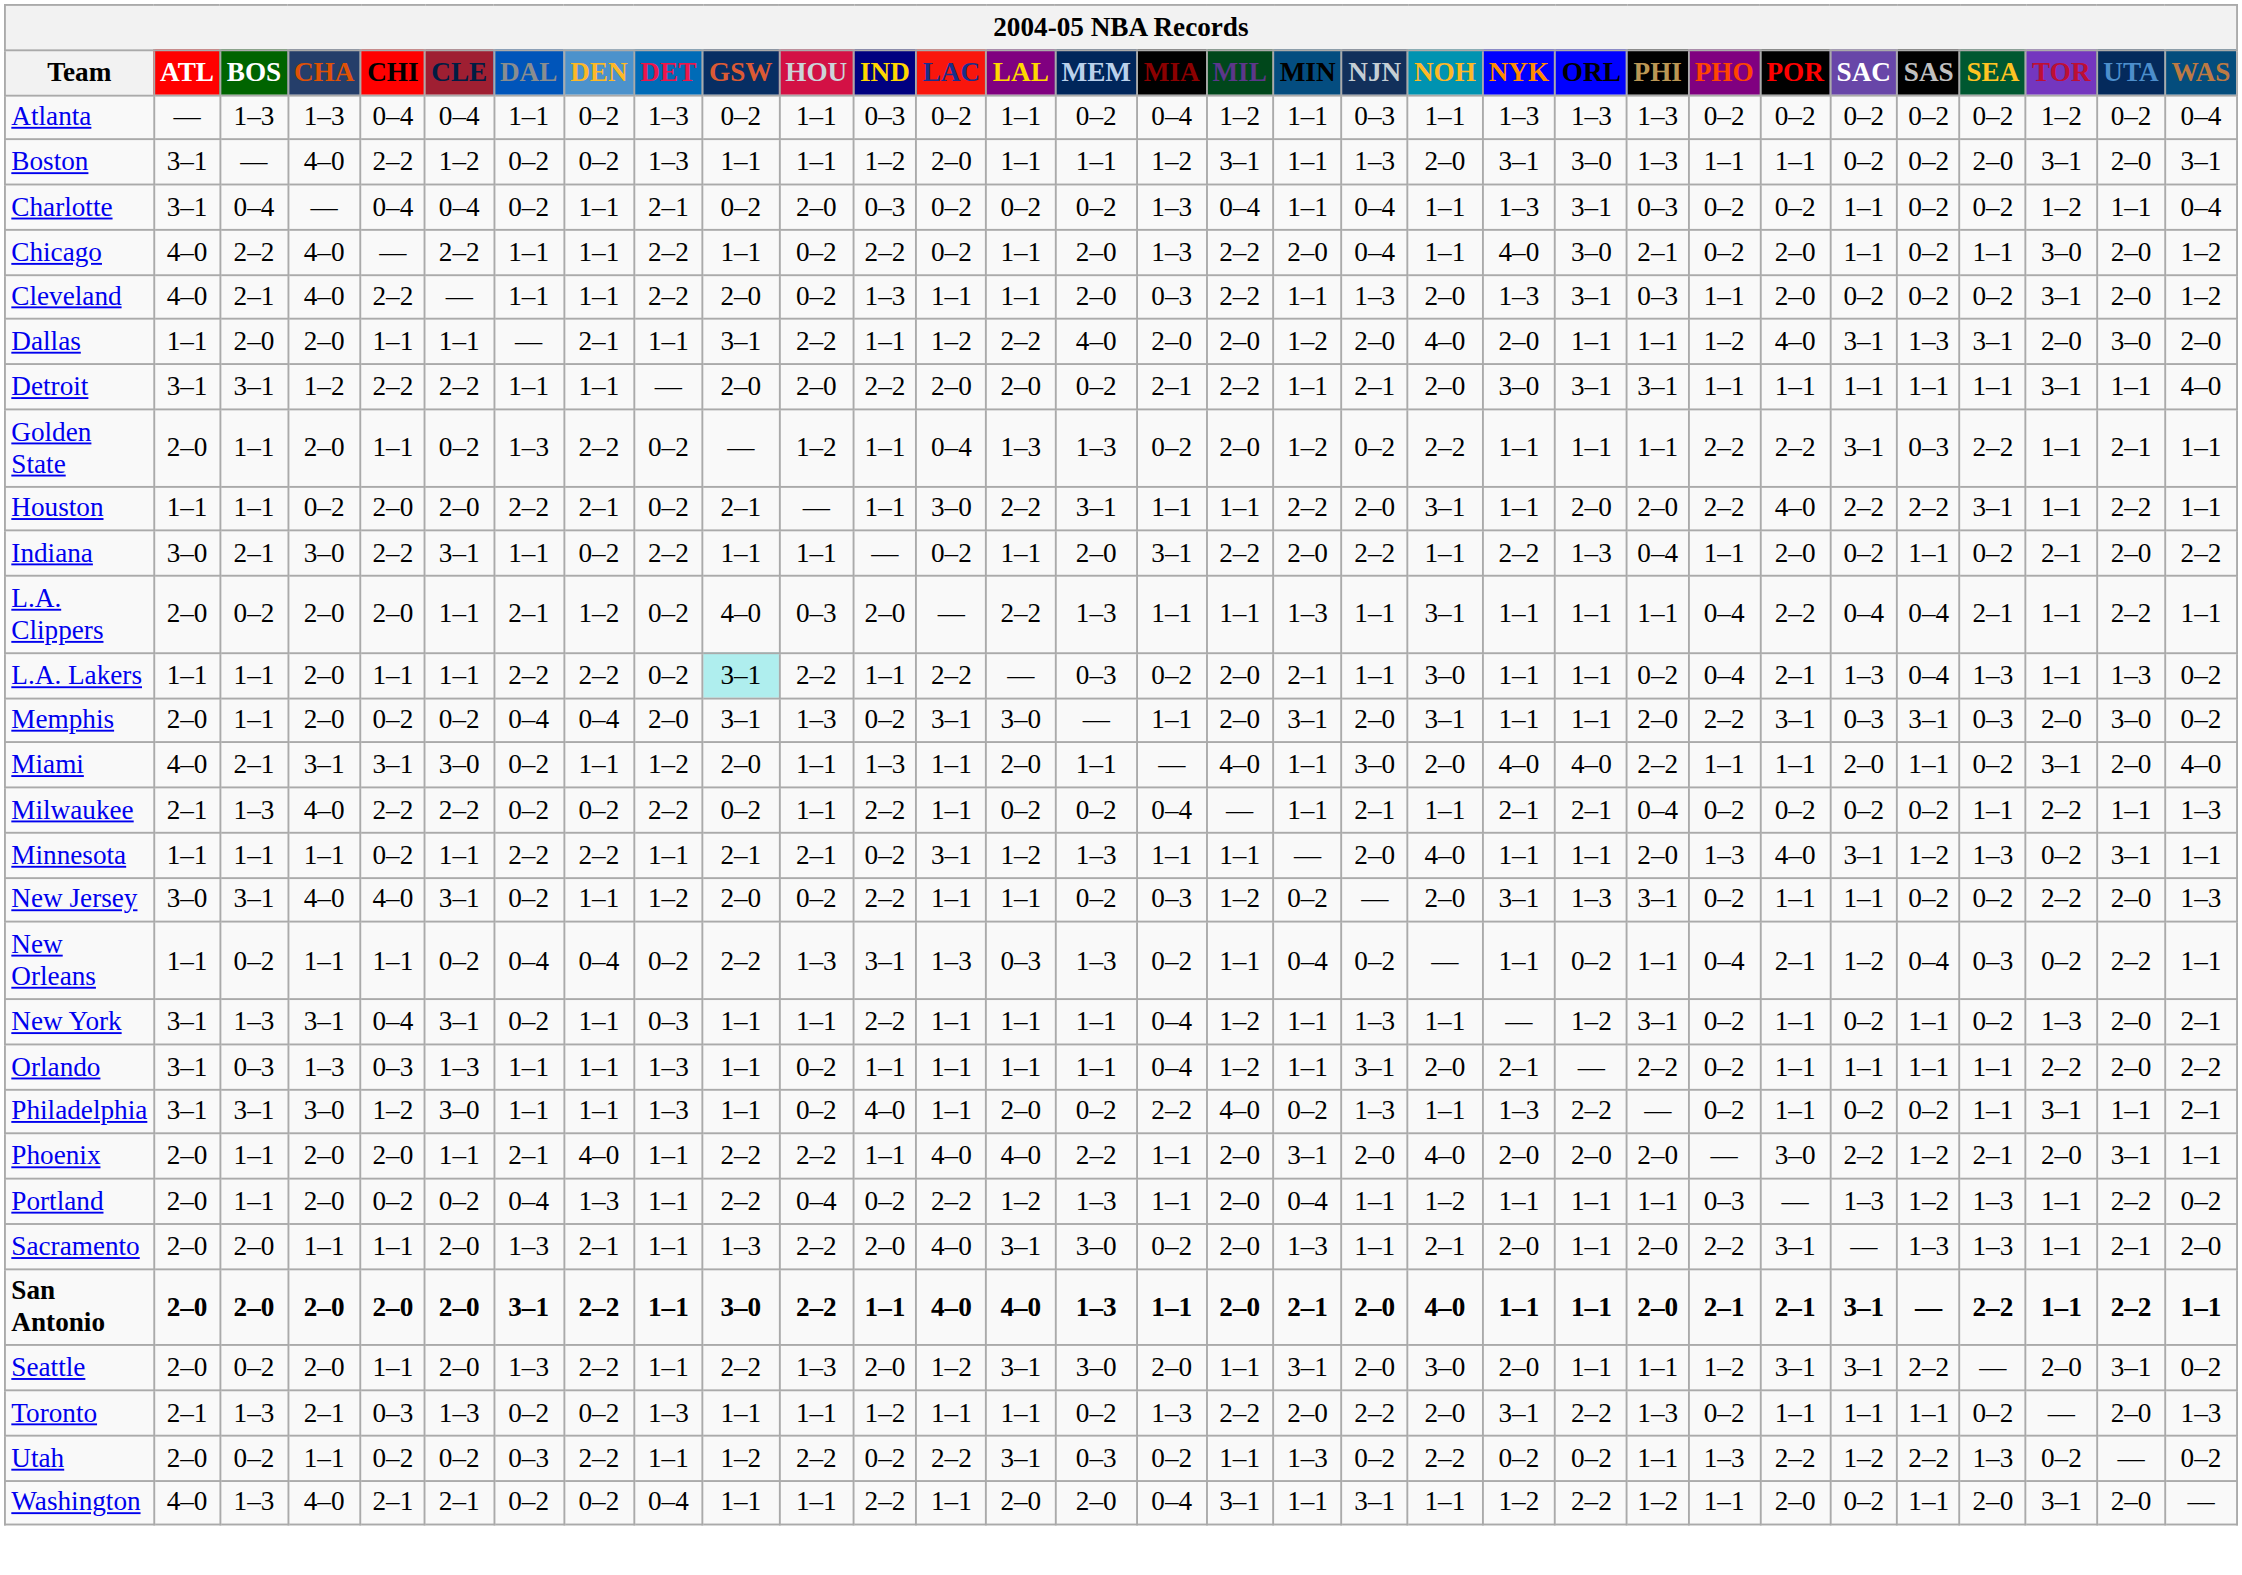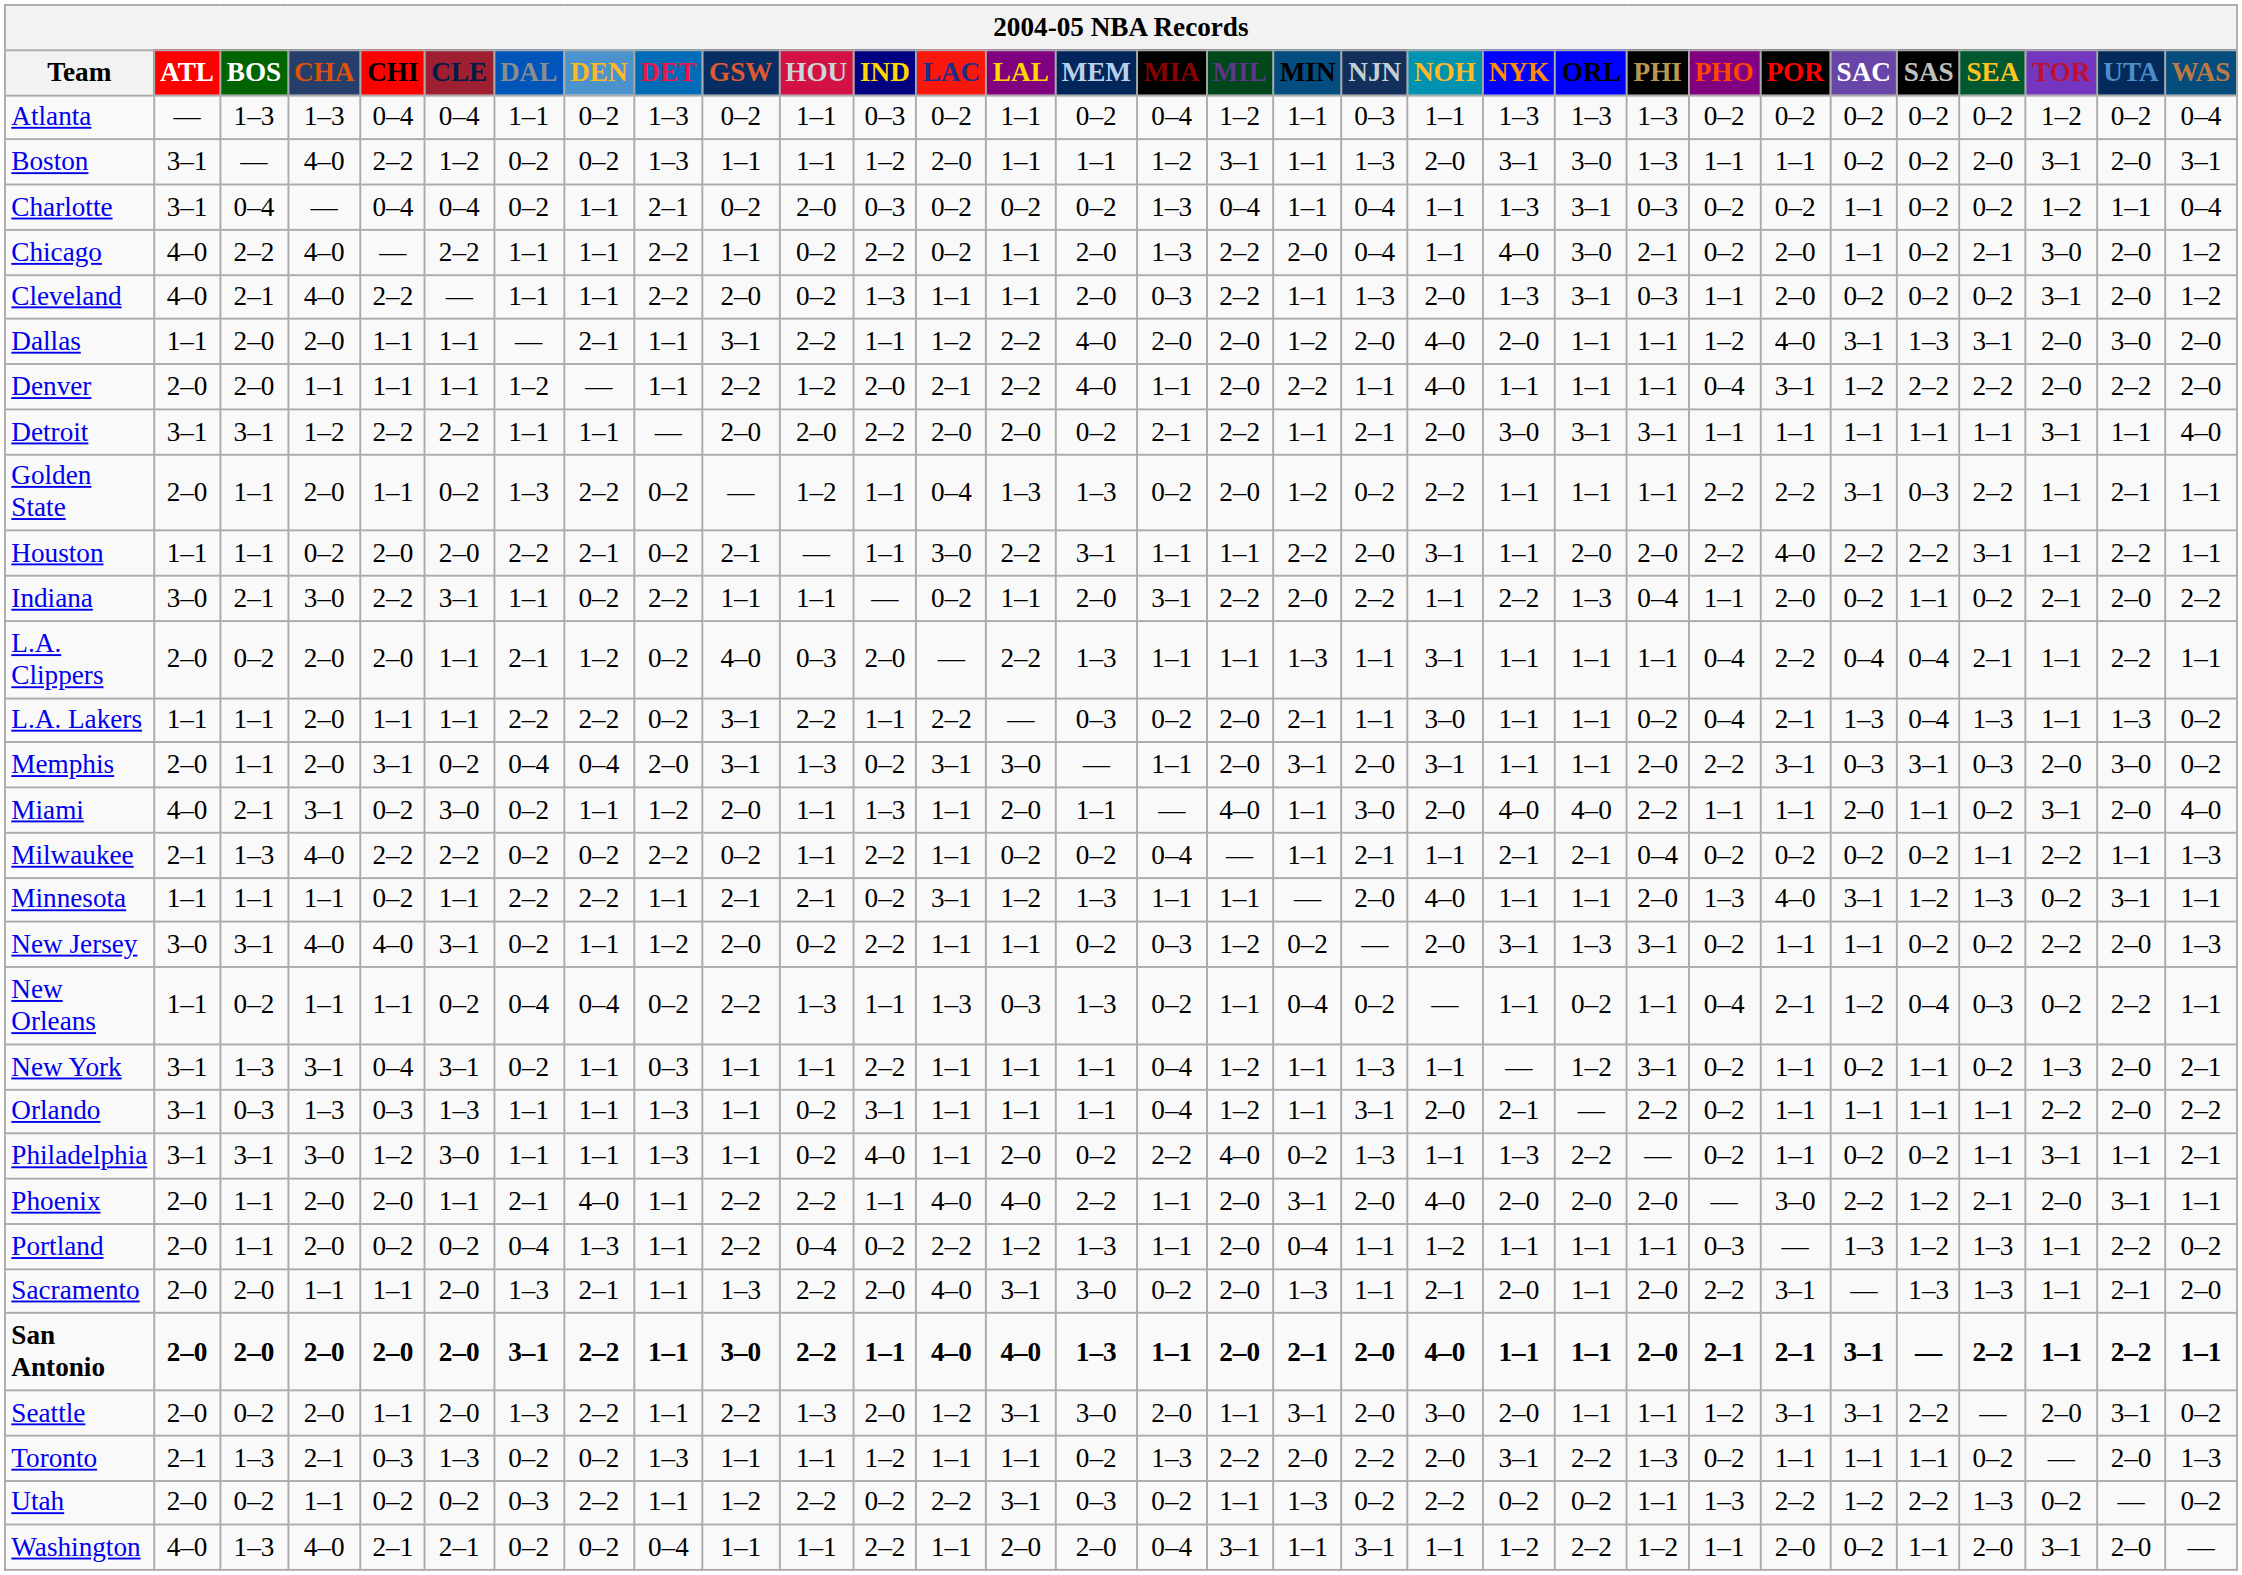Chicago | SEA: 1–1 -> 2–1
+ row: Denver | 2–0 | 2–0 | 1–1 | 1–1 | 1–1 | 1–2 | — | 1–1 | 2–2 | 1–2 | 2–0 | 2–1 | 2–2 | 4–0 | 1–1 | 2–0 | 2–2 | 1–1 | 4–0 | 1–1 | 1–1 | 1–1 | 0–4 | 3–1 | 1–2 | 2–2 | 2–2 | 2–0 | 2–2 | 2–0
L.A. Lakers | GSW: paleturquoise background -> no background
Memphis | CHI: 0–2 -> 3–1
Miami | CHI: 3–1 -> 0–2
New Orleans | IND: 3–1 -> 1–1
Orlando | IND: 1–1 -> 3–1
